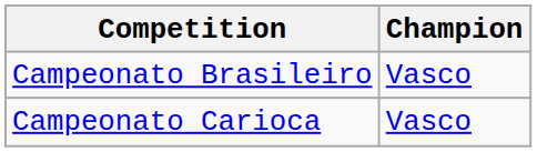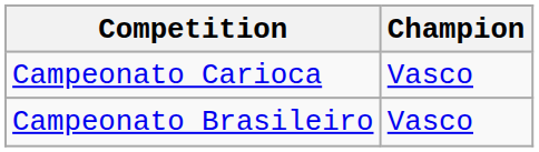rows swapped: Campeonato Brasileiro <-> Campeonato Carioca
